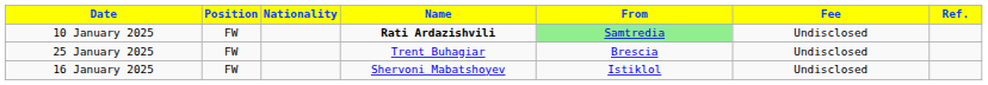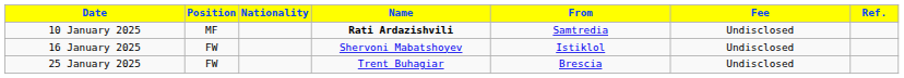10 January 2025 | Position: FW -> MF
10 January 2025 | From: lightgreen background -> no background
rows swapped: 16 January 2025 <-> 25 January 2025
